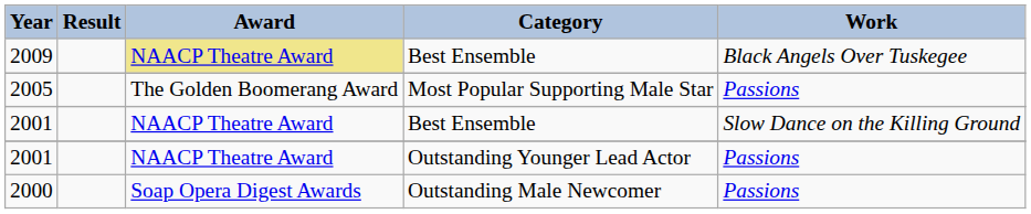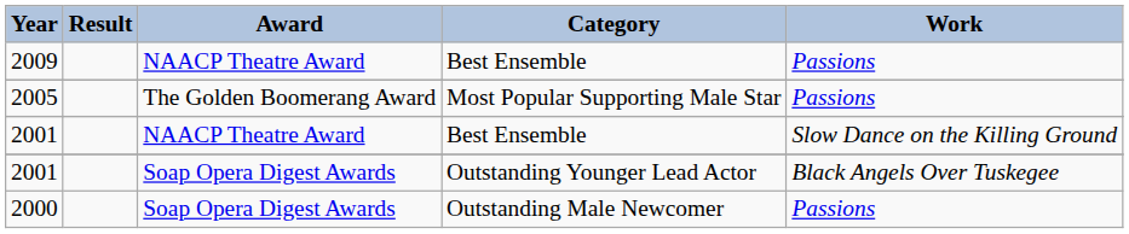2009 | Award: khaki background -> no background
2009 | Work: Black Angels Over Tuskegee -> Passions
2001 / Outstanding Younger Lead Actor | Award: NAACP Theatre Award -> Soap Opera Digest Awards
2001 / Outstanding Younger Lead Actor | Work: Passions -> Black Angels Over Tuskegee
